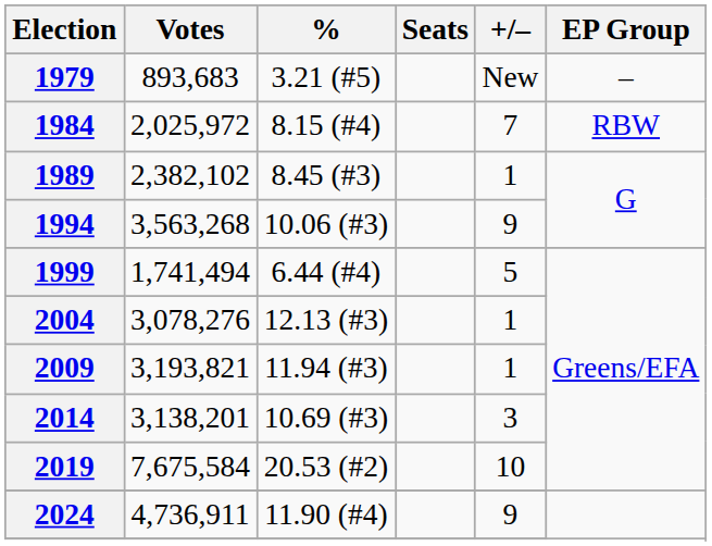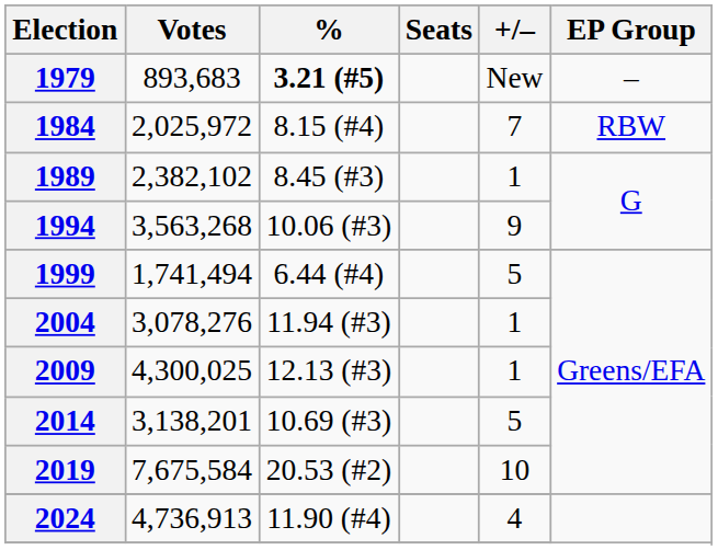1979 | %: normal -> bold
2004 | %: 12.13 (#3) -> 11.94 (#3)
2009 | Votes: 3,193,821 -> 4,300,025
2009 | %: 11.94 (#3) -> 12.13 (#3)
2014 | +/–: 3 -> 5
2024 | Votes: 4,736,911 -> 4,736,913
2024 | +/–: 9 -> 4
